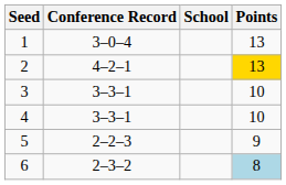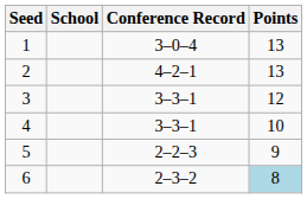columns swapped: School <-> Conference Record
2 | Points: gold background -> no background
3 | Points: 10 -> 12
